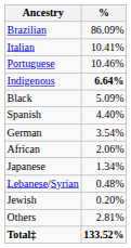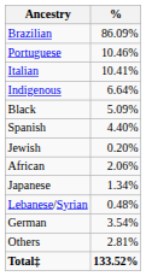rows swapped: Portuguese <-> Italian
Indigenous | %: bold -> normal
rows swapped: German <-> Jewish
